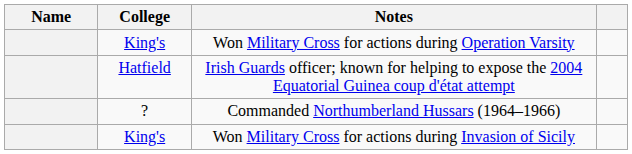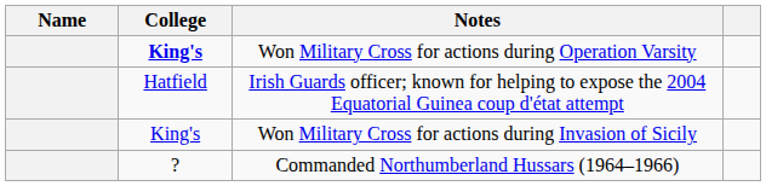Won Military Cross for actions during Operation Varsity | College: normal -> bold
rows swapped: Commanded Northumberland Hussars (1964–1966) <-> Won Military Cross for actions during Invasion of Sicily
